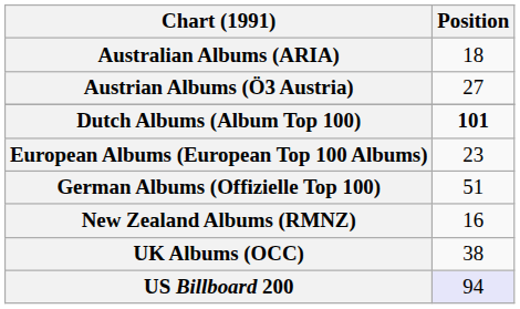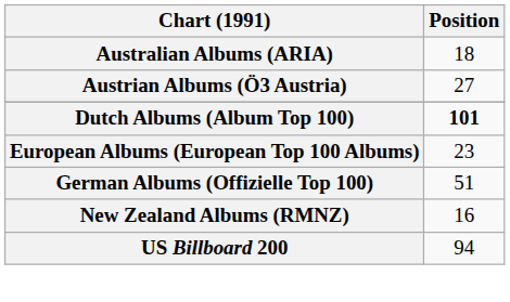- row: UK Albums (OCC) | 38
US Billboard 200 | Position: lavender background -> no background
